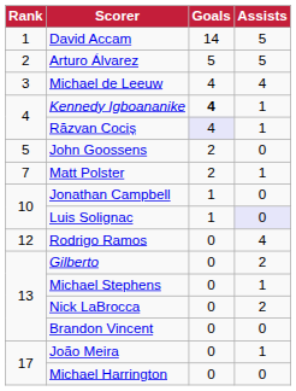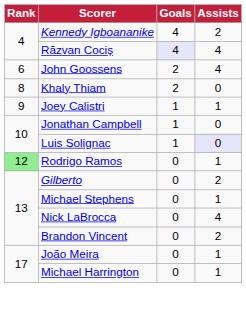- row: 1 | David Accam | 14 | 5
- row: 2 | Arturo Álvarez | 5 | 5
- row: 3 | Michael de Leeuw | 4 | 4
Kennedy Igboananike | Goals: bold -> normal
Kennedy Igboananike | Assists: 1 -> 2
Răzvan Cociș | Assists: 1 -> 4
John Goossens | Rank: 5 -> 6
John Goossens | Assists: 0 -> 4
- row: 7 | Matt Polster | 2 | 1
+ row: 8 | Khaly Thiam | 2 | 0
+ row: 9 | Joey Calistri | 1 | 1
Rodrigo Ramos | Rank: no background -> lightgreen background
Rodrigo Ramos | Assists: 4 -> 1
Nick LaBrocca | Assists: 2 -> 4
Brandon Vincent | Assists: 0 -> 2
Michael Harrington | Assists: 0 -> 1
